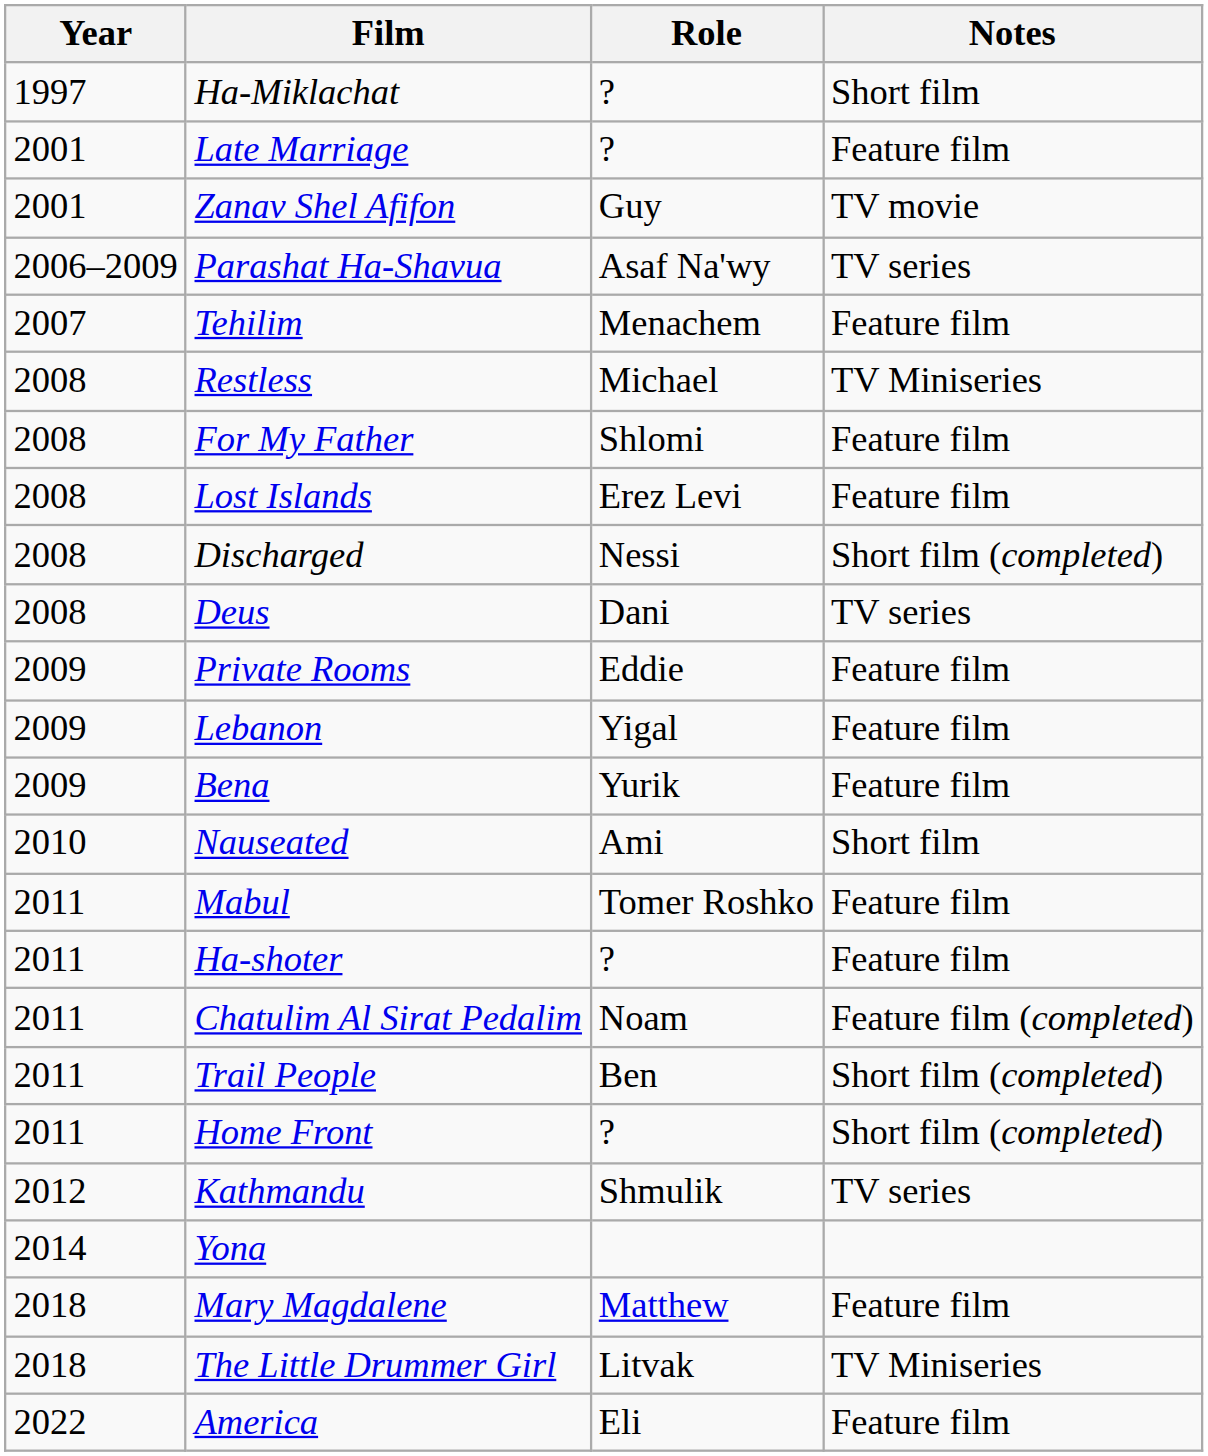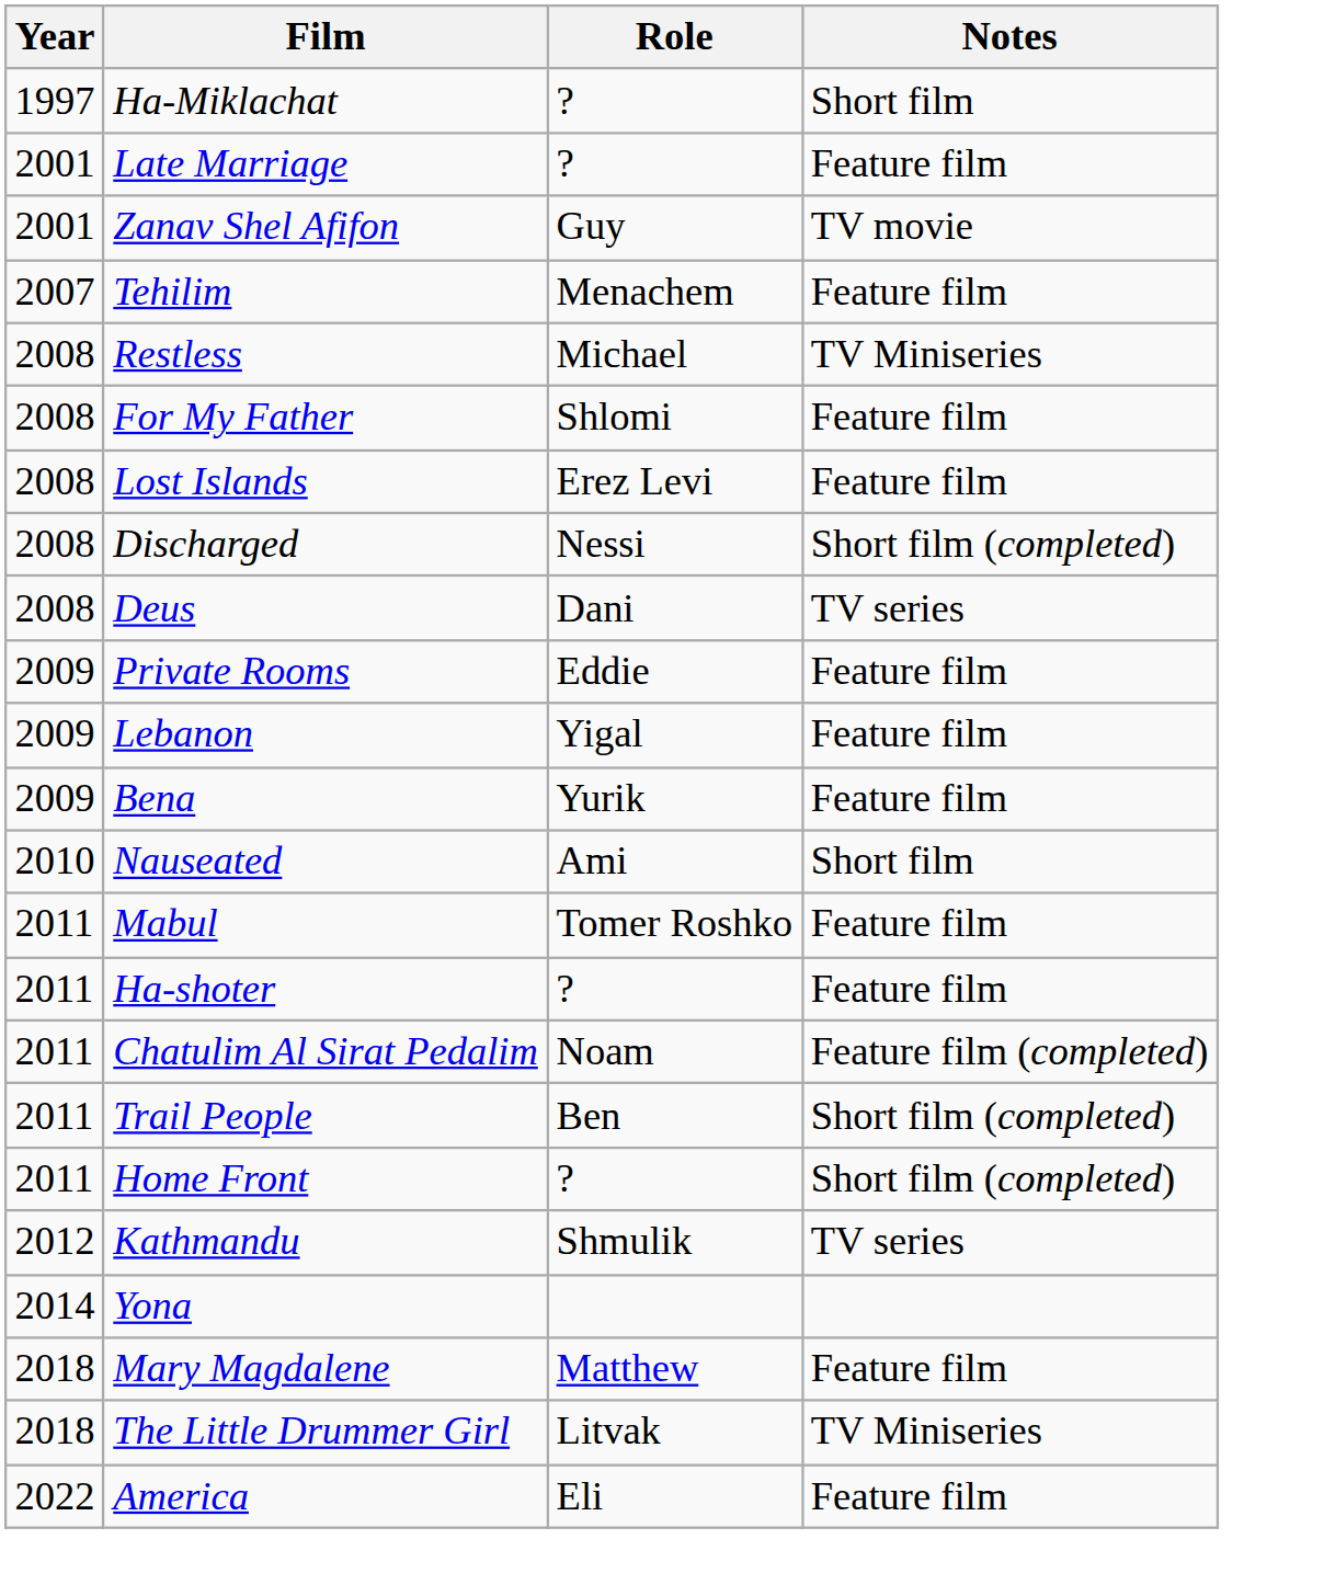- row: 2006–2009 | Parashat Ha-Shavua | Asaf Na'wy | TV series
